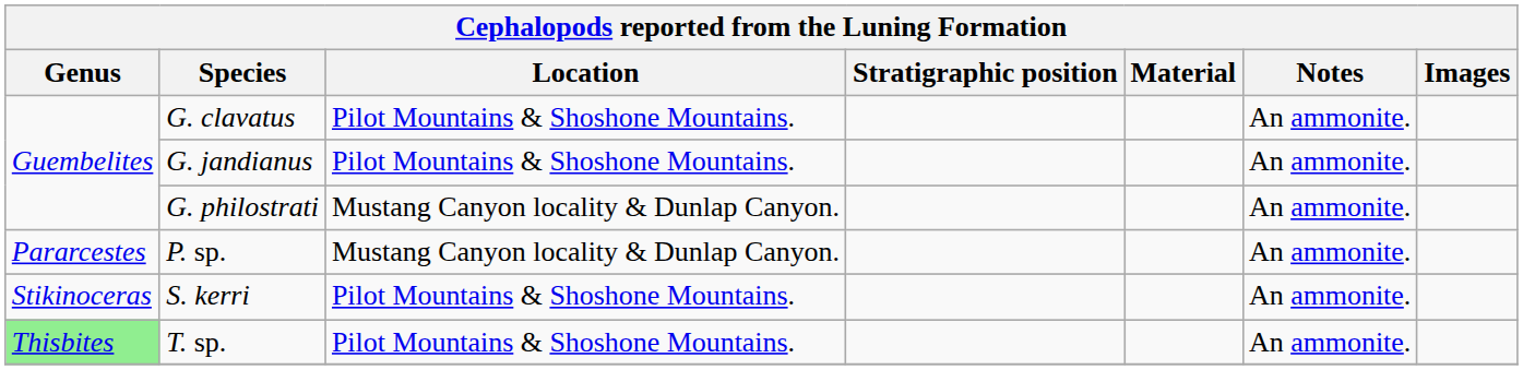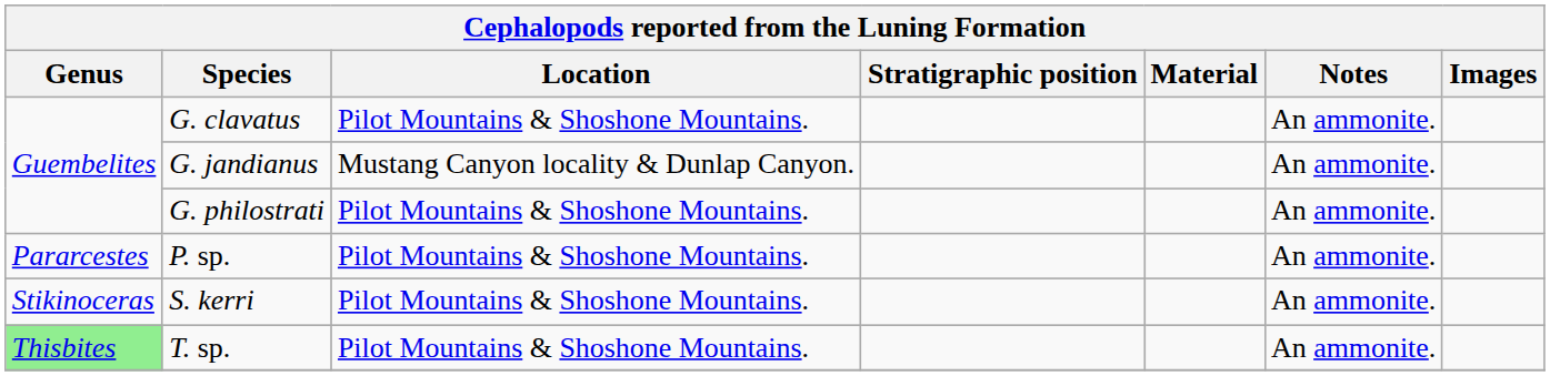G. jandianus | Location: Pilot Mountains & Shoshone Mountains. -> Mustang Canyon locality & Dunlap Canyon.
G. philostrati | Location: Mustang Canyon locality & Dunlap Canyon. -> Pilot Mountains & Shoshone Mountains.
P. sp. | Location: Mustang Canyon locality & Dunlap Canyon. -> Pilot Mountains & Shoshone Mountains.
